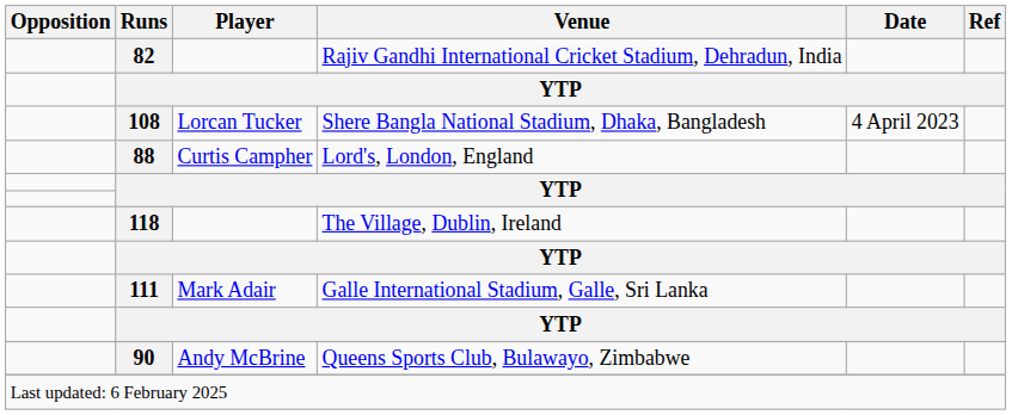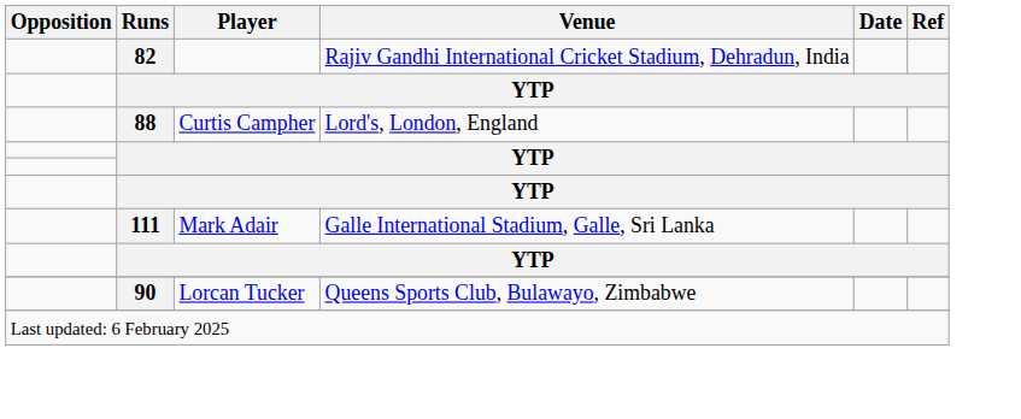- row: 108 | Lorcan Tucker | Shere Bangla National Stadium, Dhaka, Bangladesh | 4 April 2023
- row: 118 | The Village, Dublin, Ireland
90 | Player: Andy McBrine -> Lorcan Tucker
